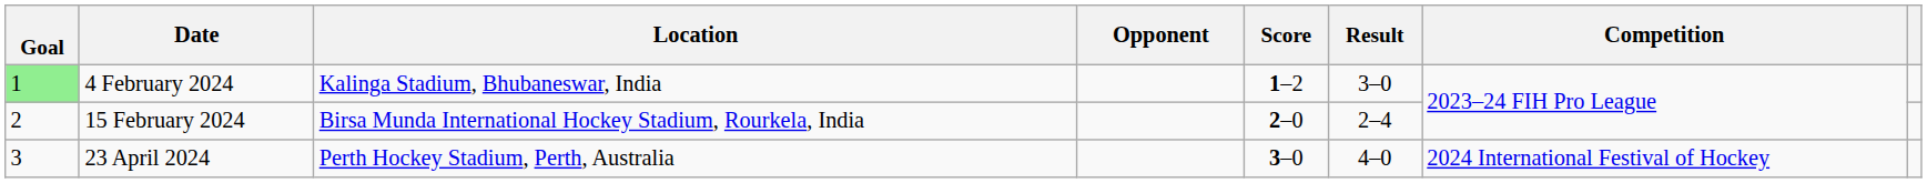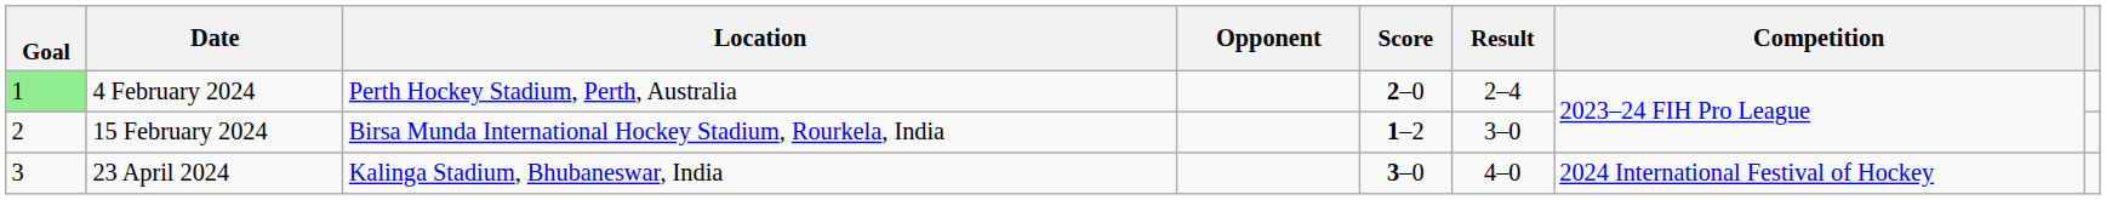4 February 2024 | Location: Kalinga Stadium, Bhubaneswar, India -> Perth Hockey Stadium, Perth, Australia
4 February 2024 | Score: 1–2 -> 2–0
4 February 2024 | Result: 3–0 -> 2–4
15 February 2024 | Score: 2–0 -> 1–2
15 February 2024 | Result: 2–4 -> 3–0
23 April 2024 | Location: Perth Hockey Stadium, Perth, Australia -> Kalinga Stadium, Bhubaneswar, India
